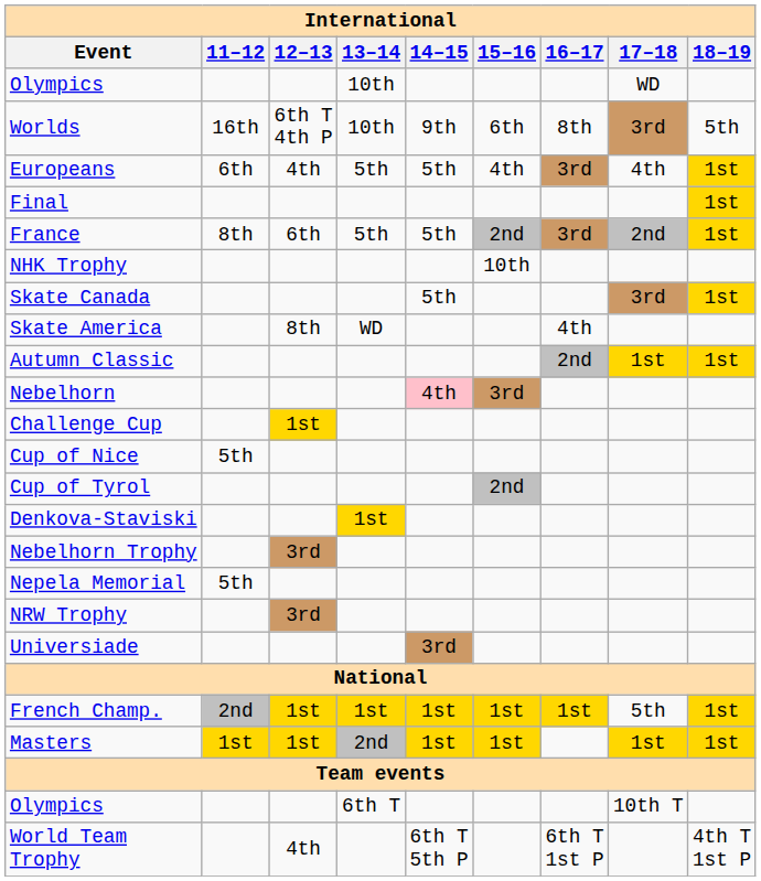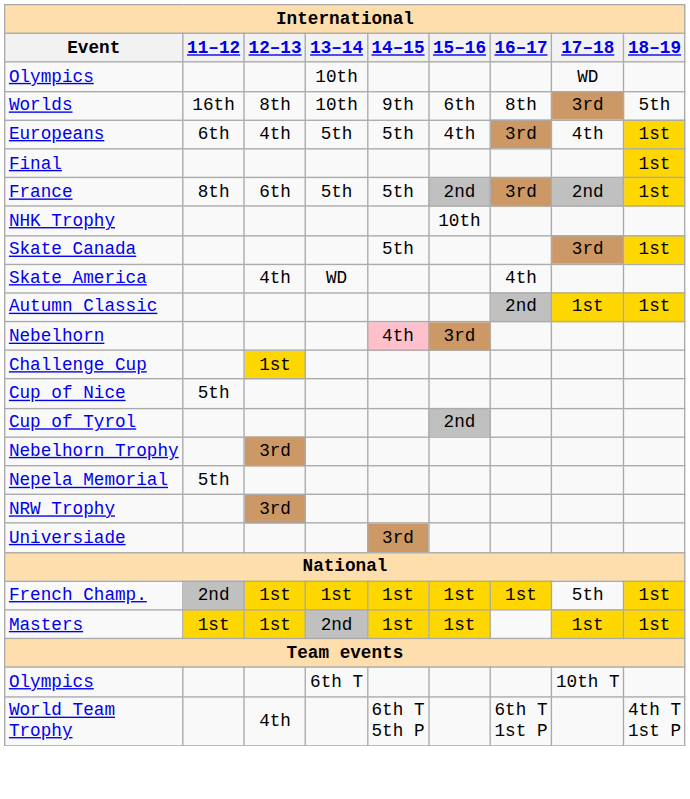Worlds | 12–13: 6th T 4th P -> 8th
Skate America | 12–13: 8th -> 4th
- row: Denkova-Staviski | 1st
